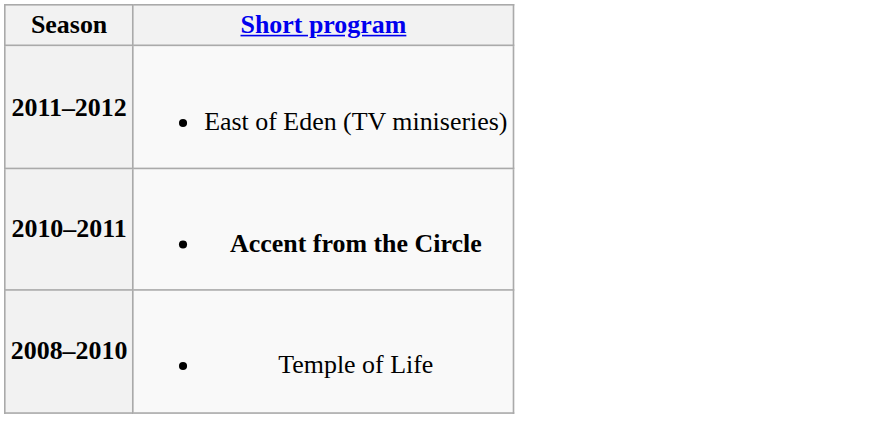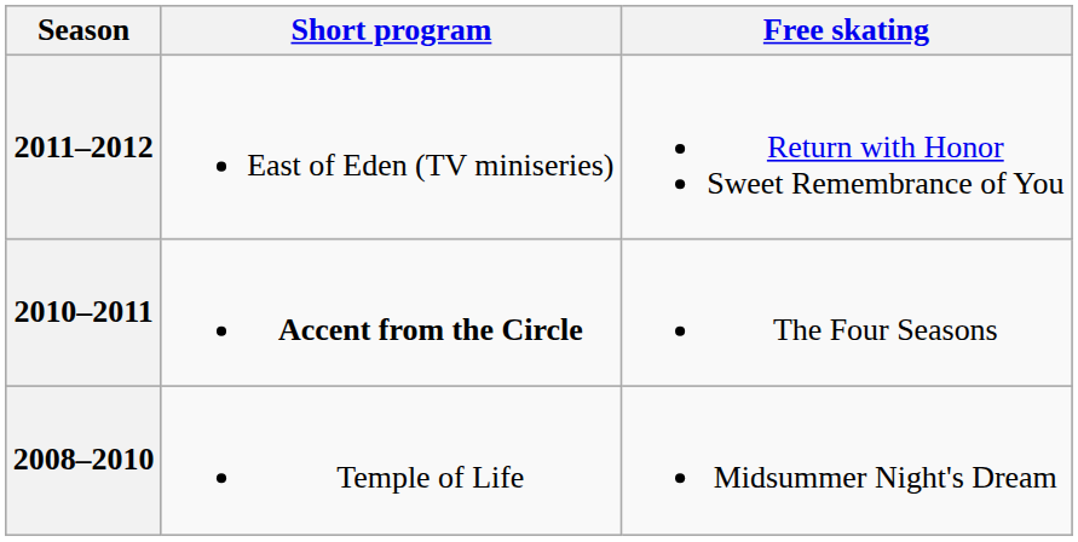+ column: Free skating | Return with Honor Sweet Remembrance of You | The Four Seasons | Midsummer Night's Dream
